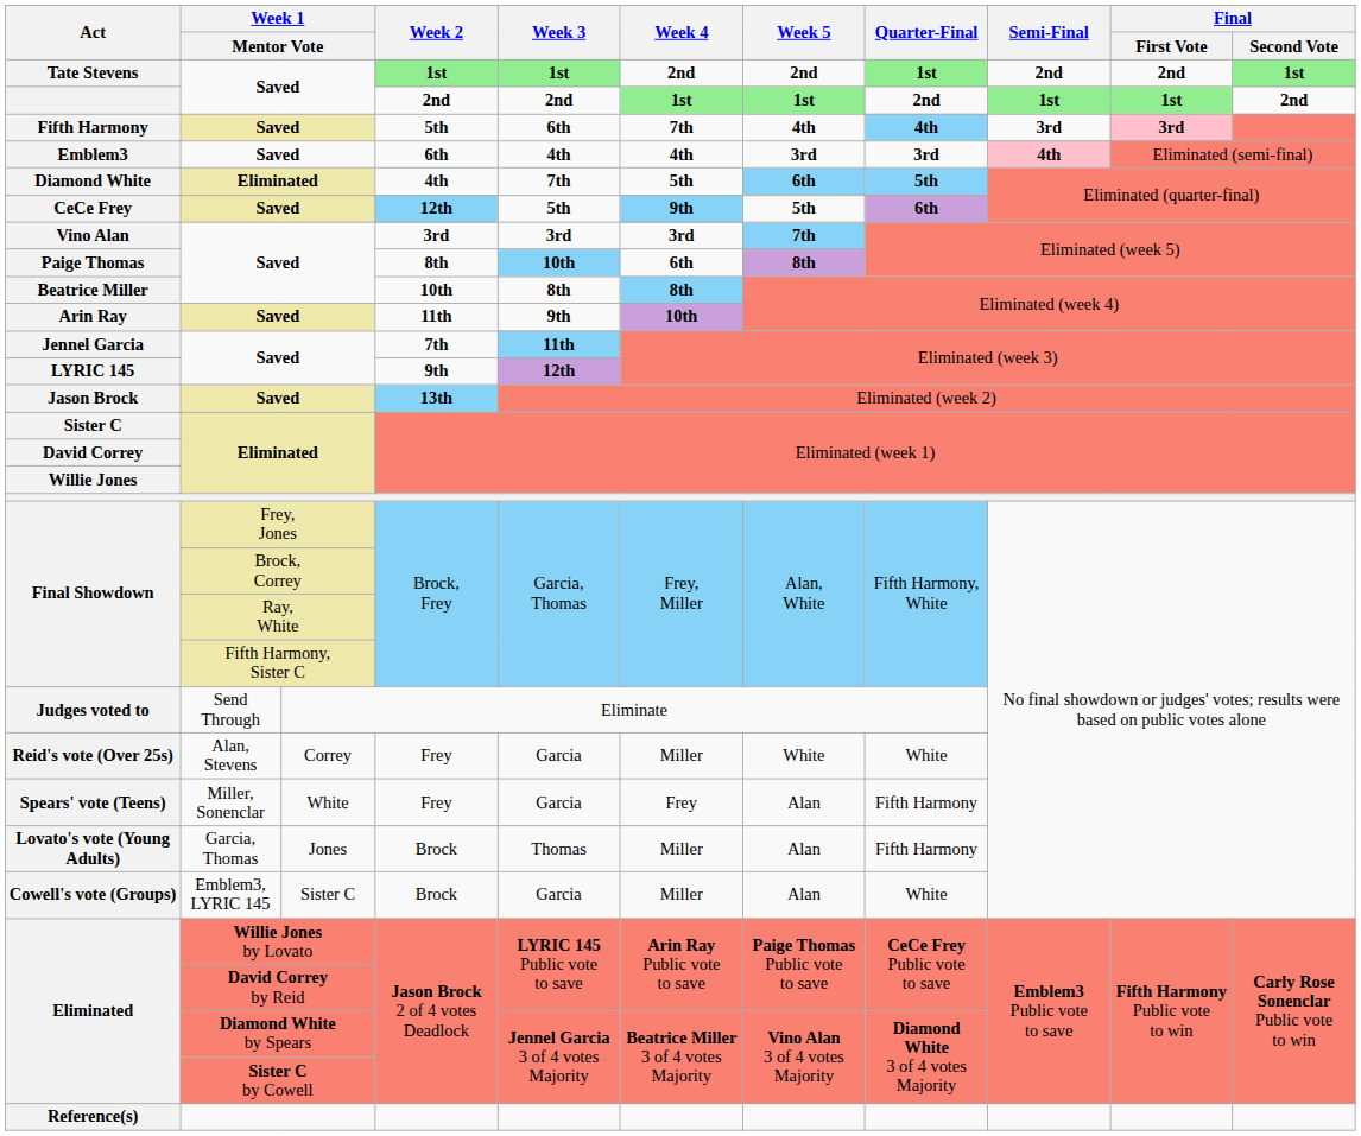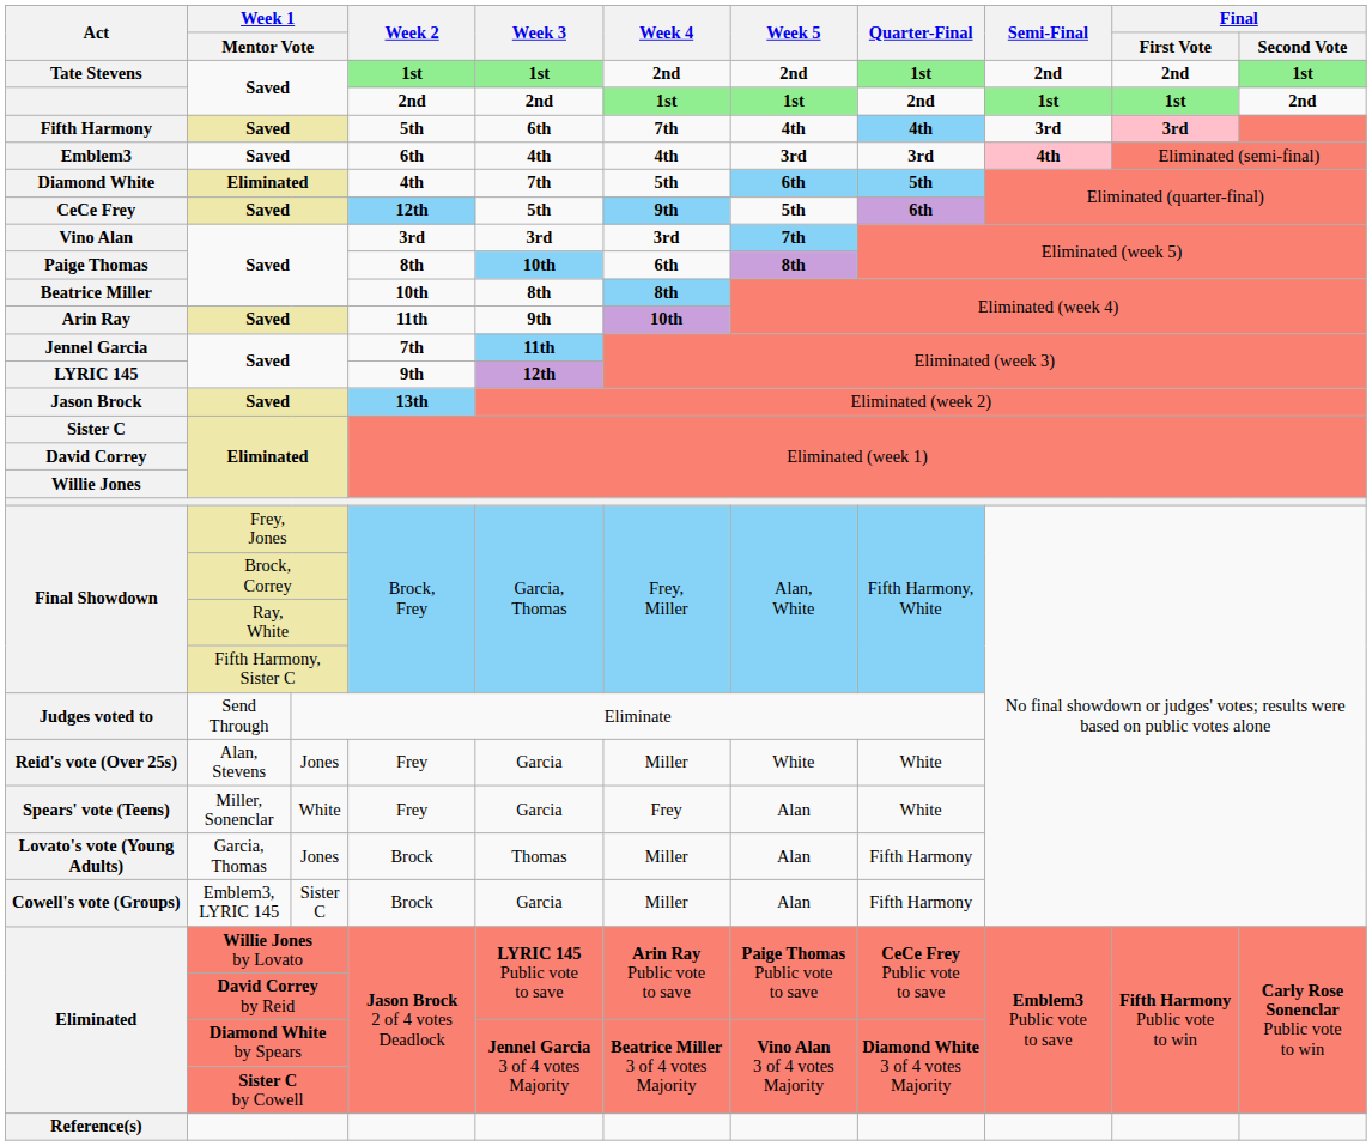Reid's vote (Over 25s) | column 3: Correy -> Jones
Spears' vote (Teens) | Quarter-Final: Fifth Harmony -> White
Cowell's vote (Groups) | Quarter-Final: White -> Fifth Harmony
